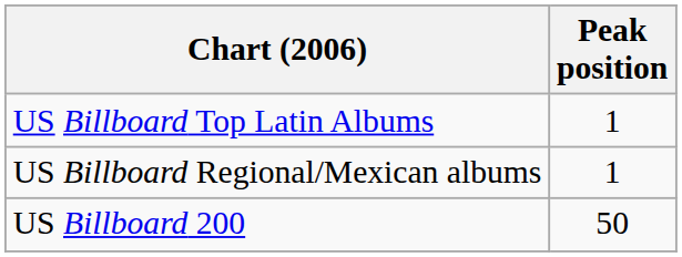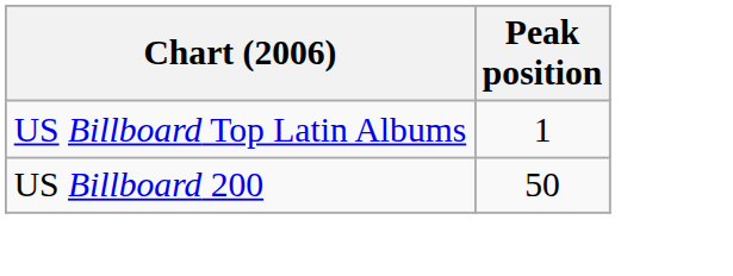- row: US Billboard Regional/Mexican albums | 1
